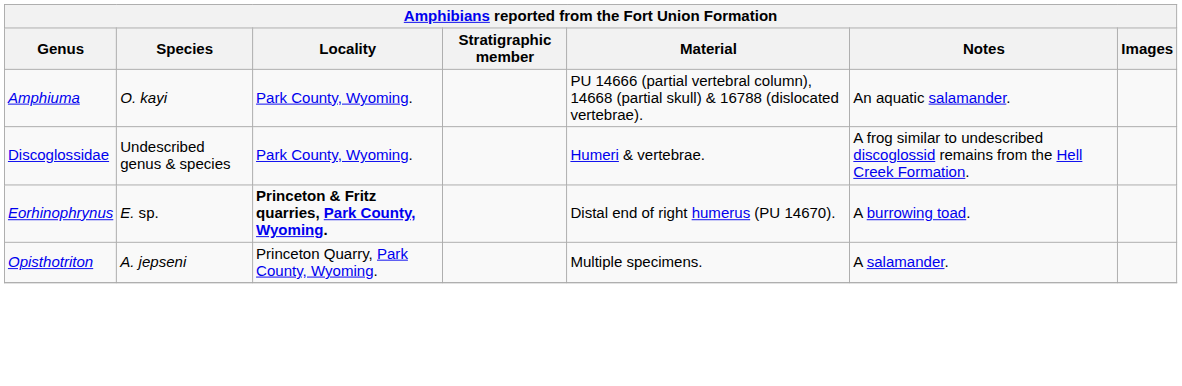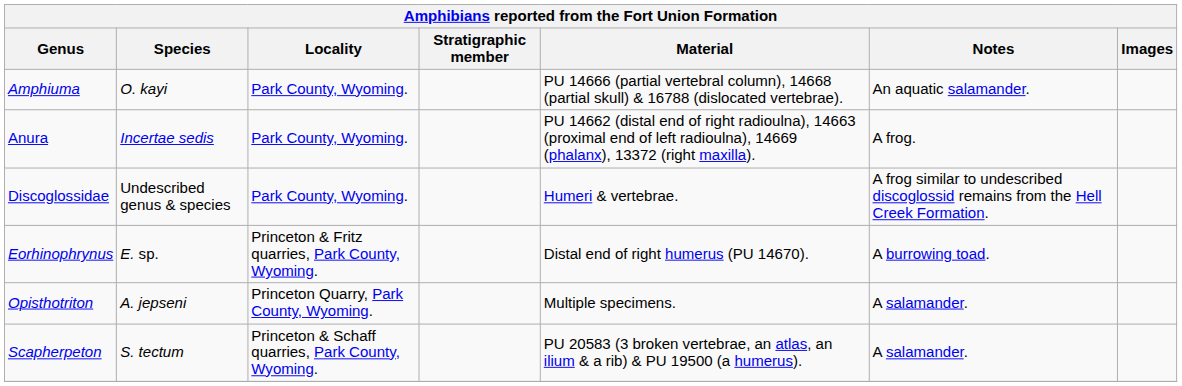+ row: Anura | Incertae sedis | Park County, Wyoming. | PU 14662 (distal end of right radioulna), 14663 (proximal end of left radioulna), 14669 (phalanx), 13372 (right maxilla). | A frog.
Eorhinophrynus | Locality: bold -> normal
+ row: Scapherpeton | S. tectum | Princeton & Schaff quarries, Park County, Wyoming. | PU 20583 (3 broken vertebrae, an atlas, an ilium & a rib) & PU 19500 (a humerus). | A salamander.
